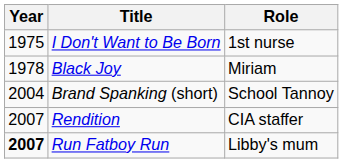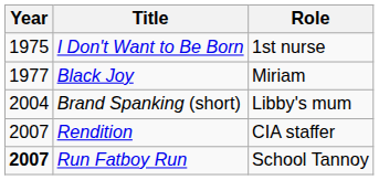Black Joy | Year: 1978 -> 1977
Brand Spanking (short) | Role: School Tannoy -> Libby's mum
Run Fatboy Run | Role: Libby's mum -> School Tannoy
